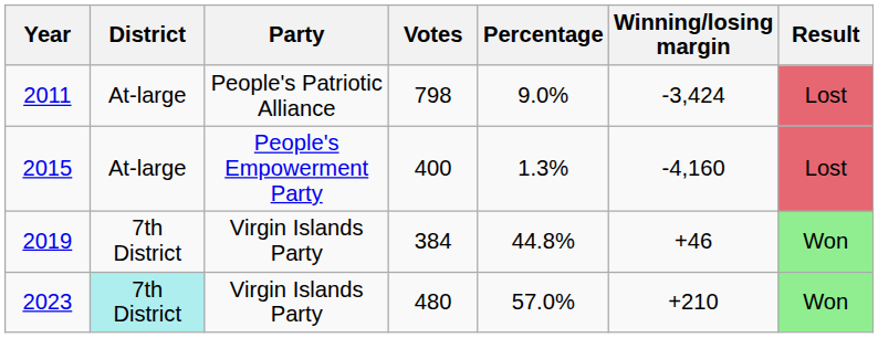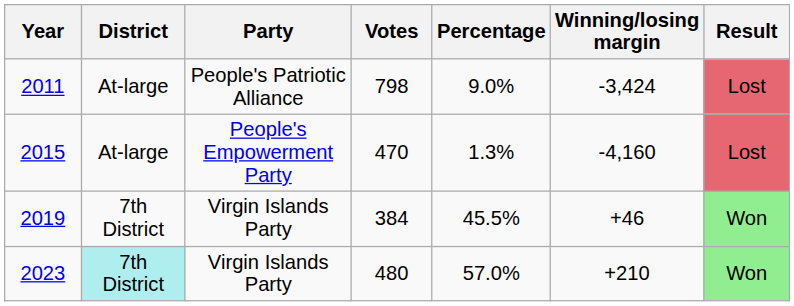2015 | Votes: 400 -> 470
2019 | Percentage: 44.8% -> 45.5%
